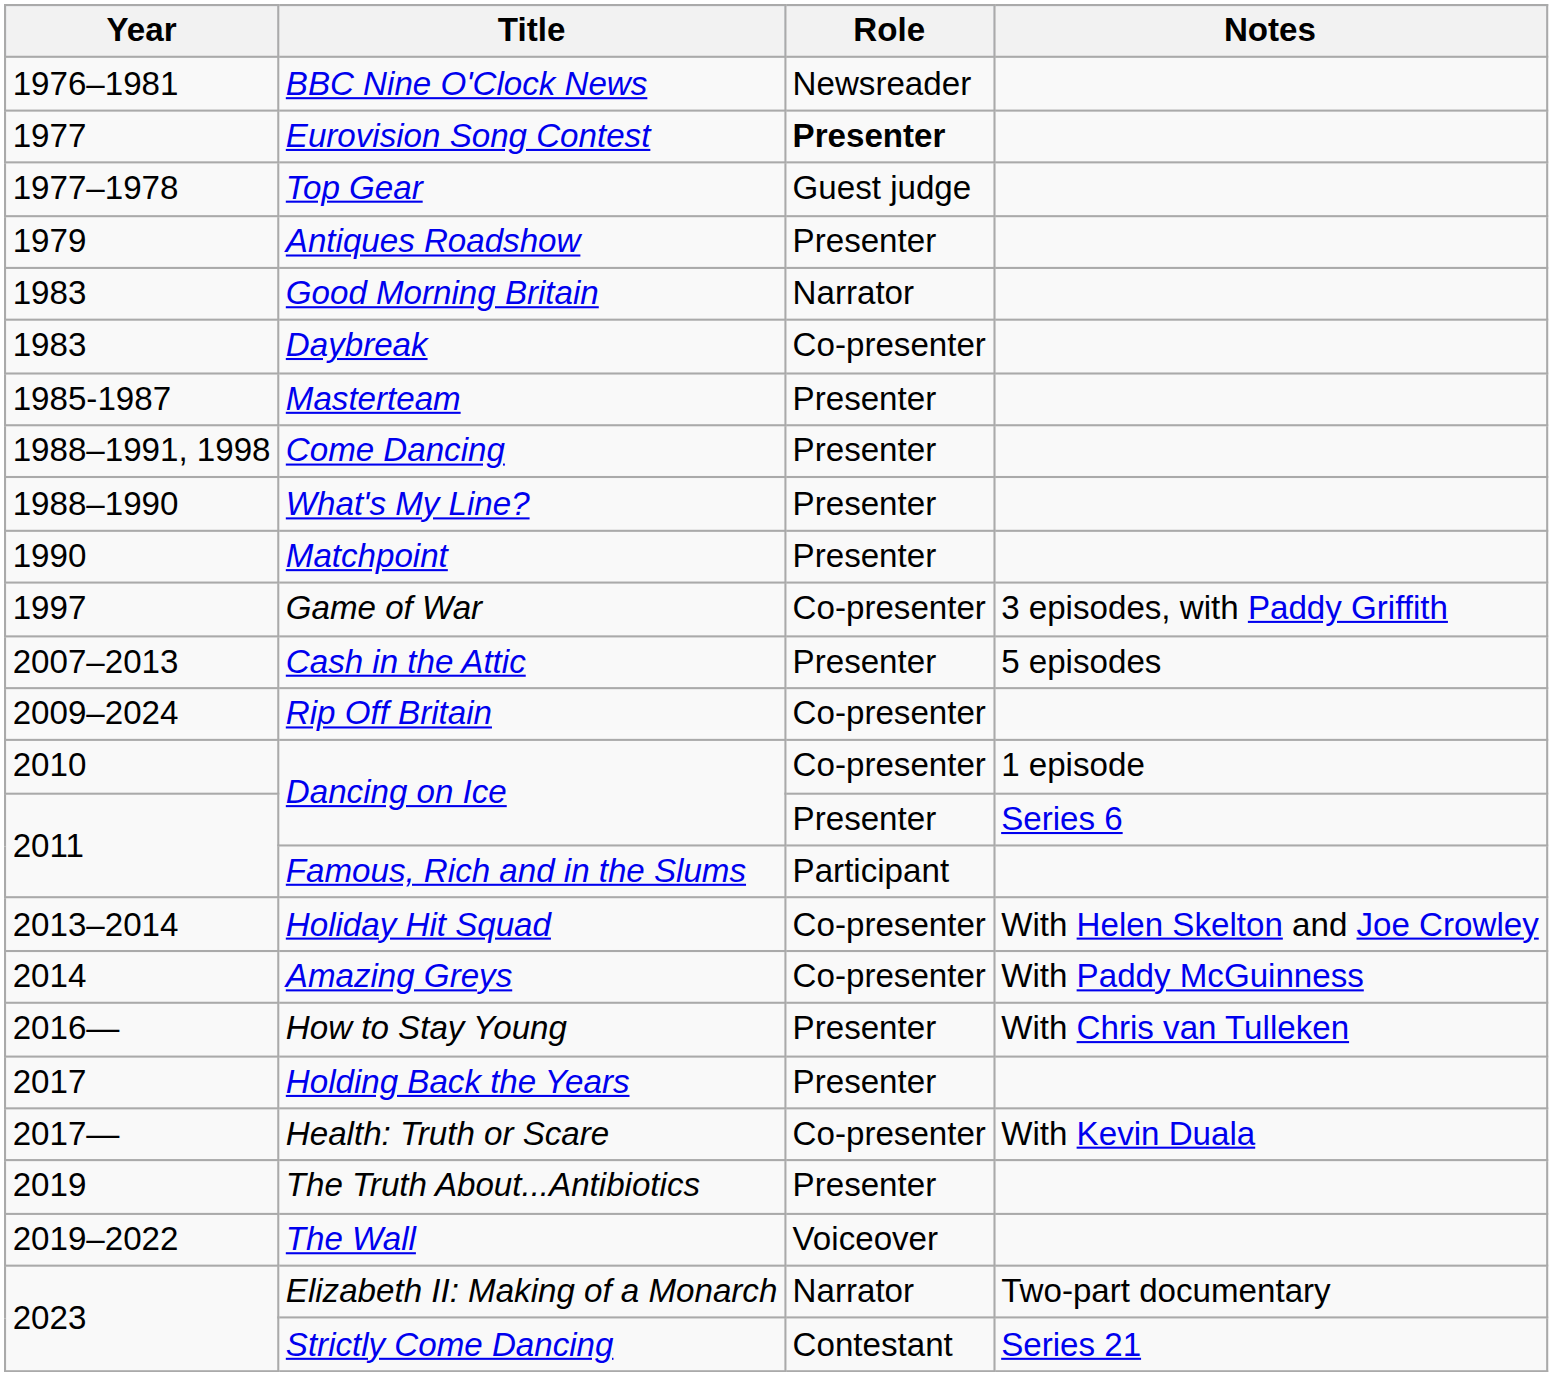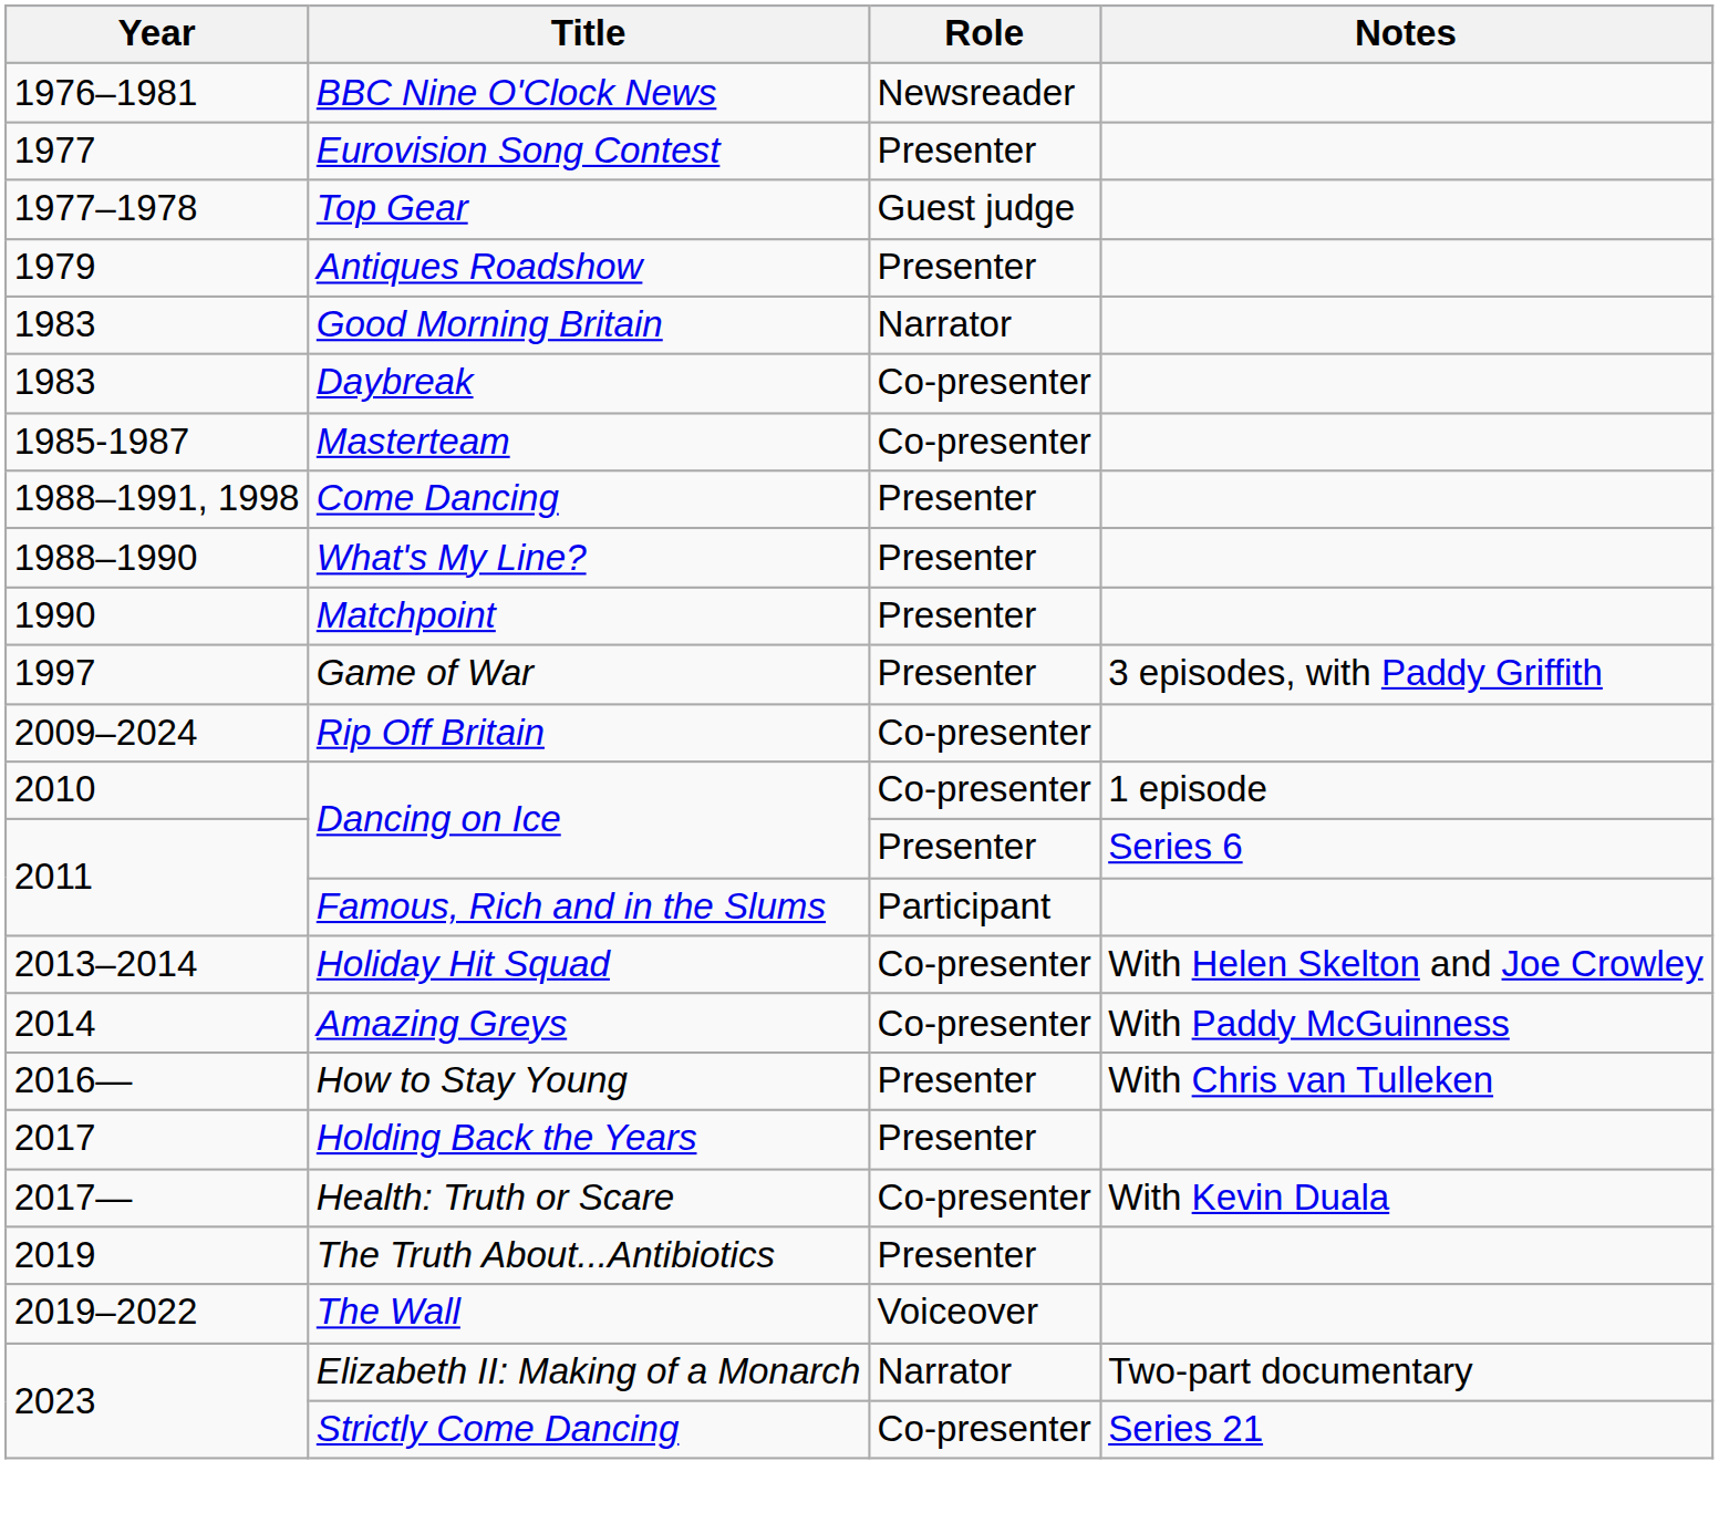Eurovision Song Contest | Role: bold -> normal
Masterteam | Role: Presenter -> Co-presenter
Game of War | Role: Co-presenter -> Presenter
- row: 2007–2013 | Cash in the Attic | Presenter | 5 episodes
Strictly Come Dancing | Role: Contestant -> Co-presenter
